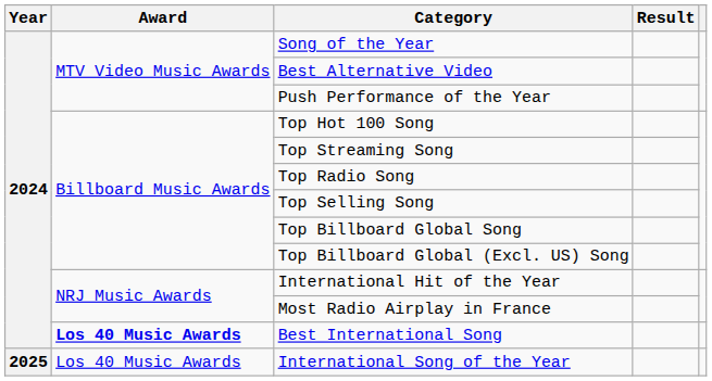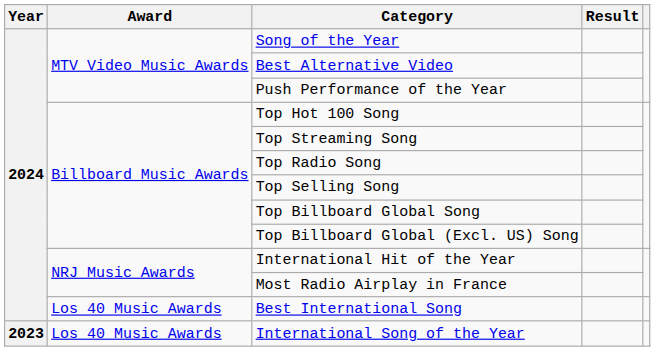Best International Song | Award: bold -> normal
International Song of the Year | Year: 2025 -> 2023
